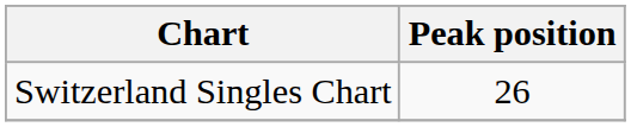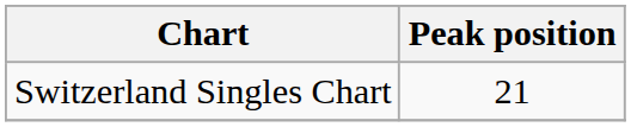Switzerland Singles Chart | Peak position: 26 -> 21
